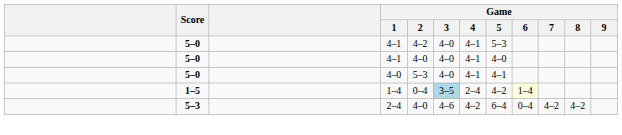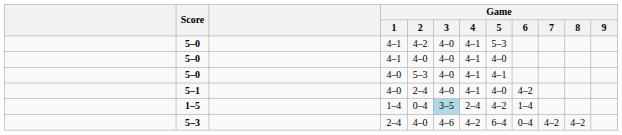+ row: 5–1 | 4–0 | 2–4 | 4–0 | 4–1 | 4–0 | 4–2
1–5 | Game / 6: lightyellow background -> no background
